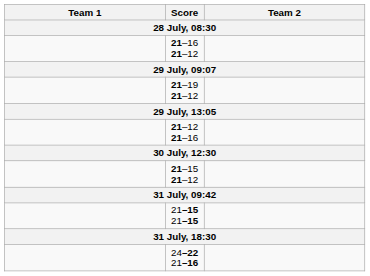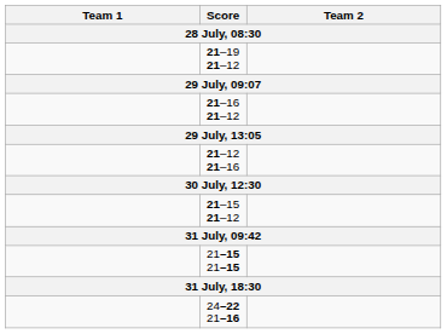rows swapped: 21–16 21–12 <-> 21–19 21–12
